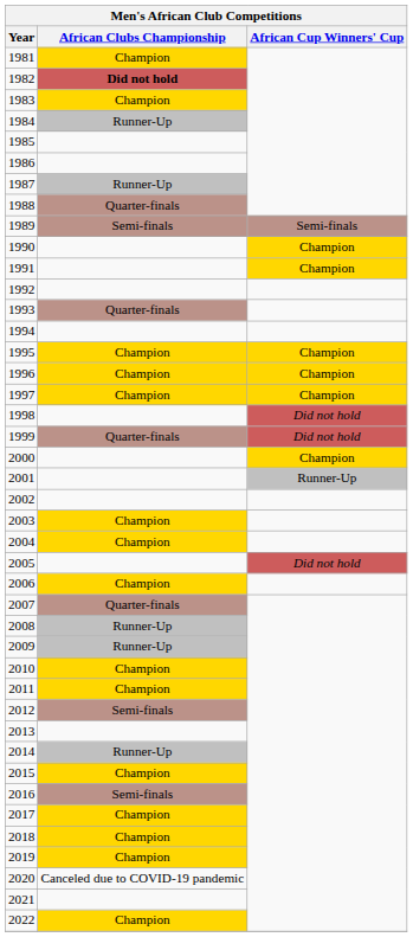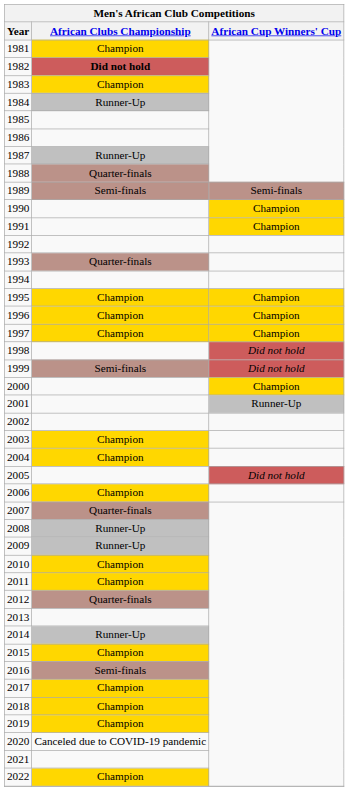1999 | African Clubs Championship: Quarter-finals -> Semi-finals
2012 | African Clubs Championship: Semi-finals -> Quarter-finals
